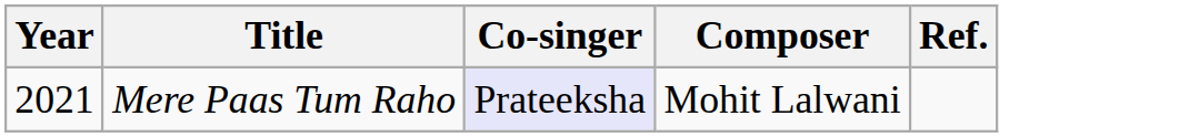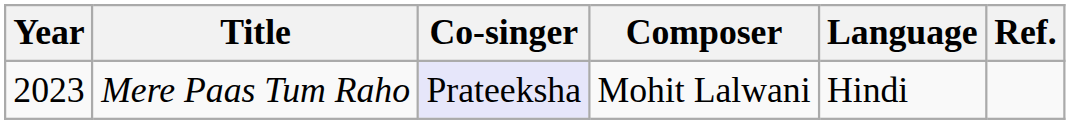+ column: Language | Hindi
Mere Paas Tum Raho | Year: 2021 -> 2023
